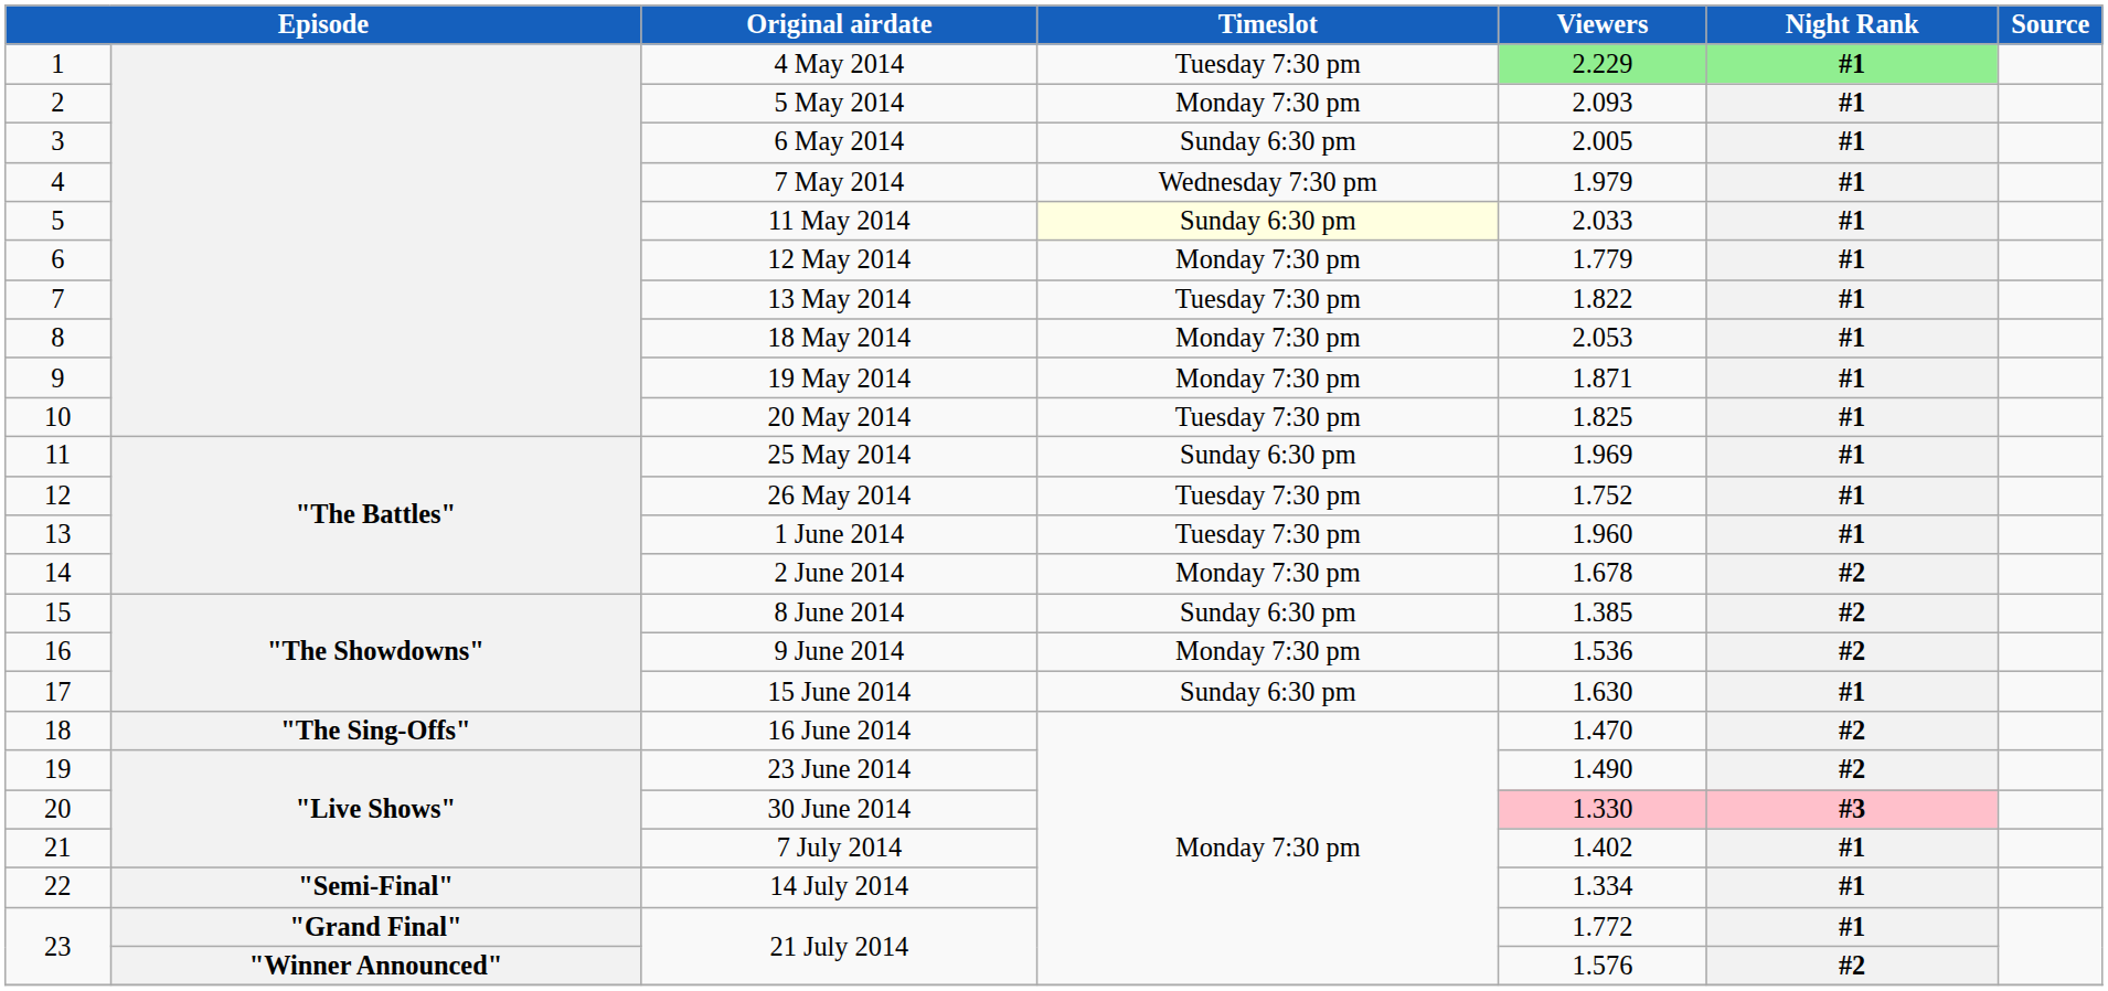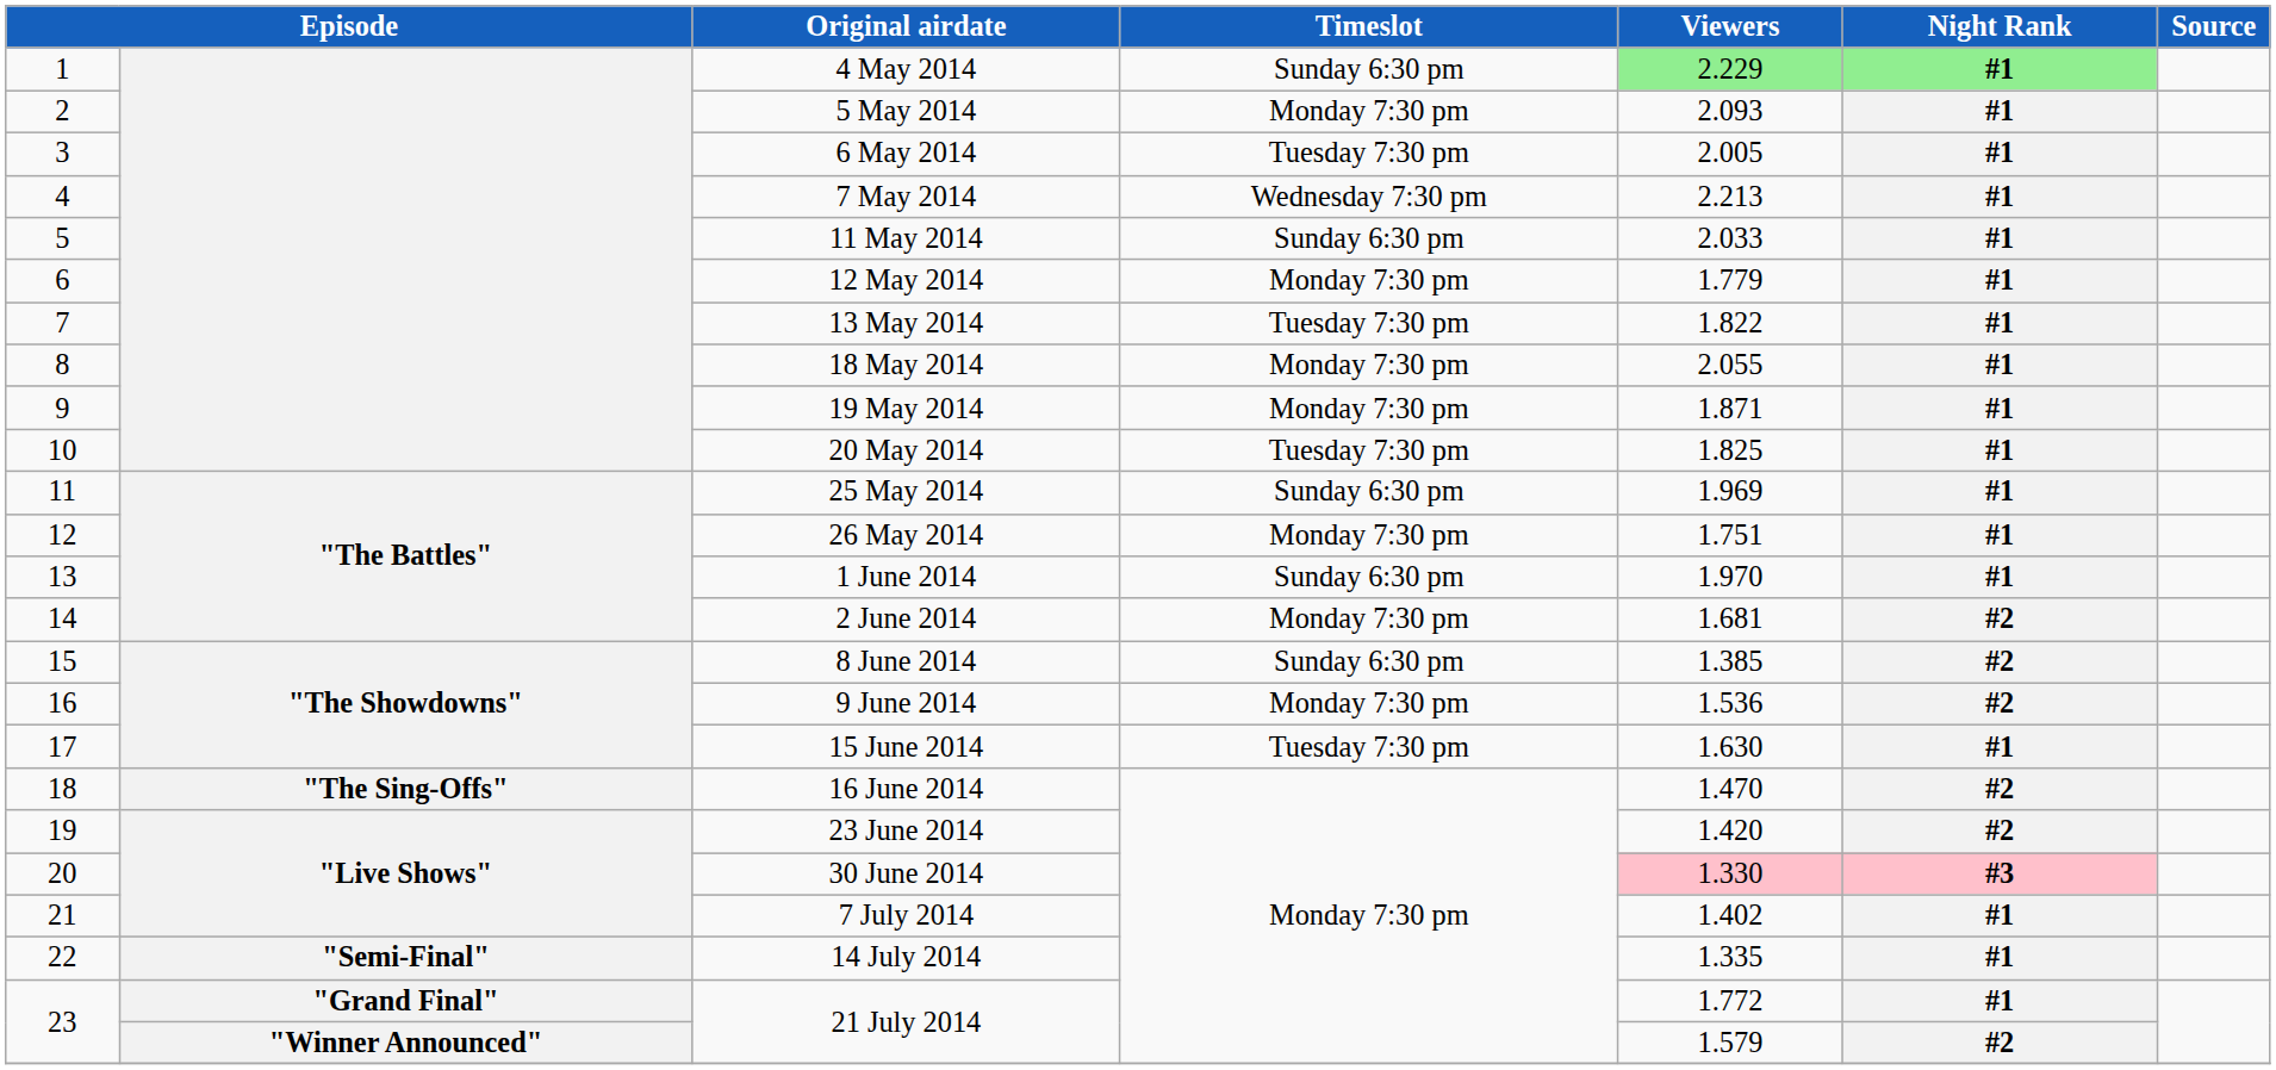4 May 2014 | Timeslot: Tuesday 7:30 pm -> Sunday 6:30 pm
6 May 2014 | Timeslot: Sunday 6:30 pm -> Tuesday 7:30 pm
7 May 2014 | Viewers: 1.979 -> 2.213
11 May 2014 | Timeslot: lightyellow background -> no background
18 May 2014 | Viewers: 2.053 -> 2.055
26 May 2014 | Timeslot: Tuesday 7:30 pm -> Monday 7:30 pm
26 May 2014 | Viewers: 1.752 -> 1.751
1 June 2014 | Timeslot: Tuesday 7:30 pm -> Sunday 6:30 pm
1 June 2014 | Viewers: 1.960 -> 1.970
2 June 2014 | Viewers: 1.678 -> 1.681
15 June 2014 | Timeslot: Sunday 6:30 pm -> Tuesday 7:30 pm
23 June 2014 | Viewers: 1.490 -> 1.420
14 July 2014 | Viewers: 1.334 -> 1.335
"Winner Announced" / 21 July 2014 | Viewers: 1.576 -> 1.579
